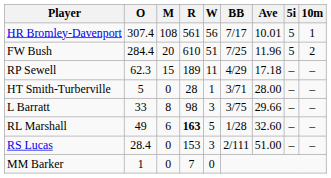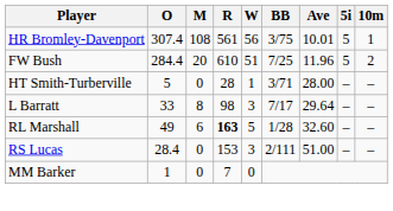HR Bromley-Davenport | BB: 7/17 -> 3/75
- row: RP Sewell | 62.3 | 15 | 189 | 11 | 4/29 | 17.18 | – | –
L Barratt | BB: 3/75 -> 7/17
L Barratt | Ave: 29.66 -> 29.64
